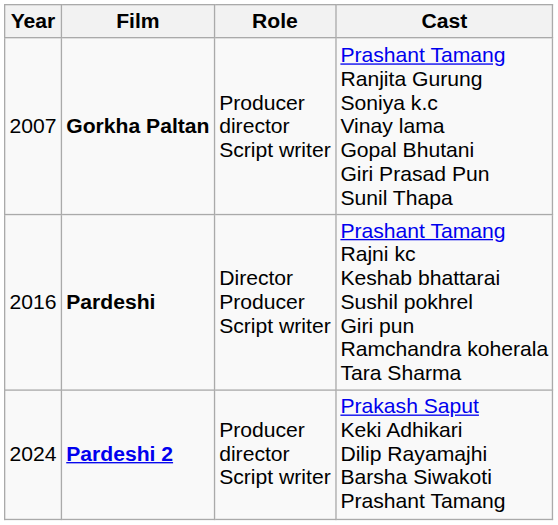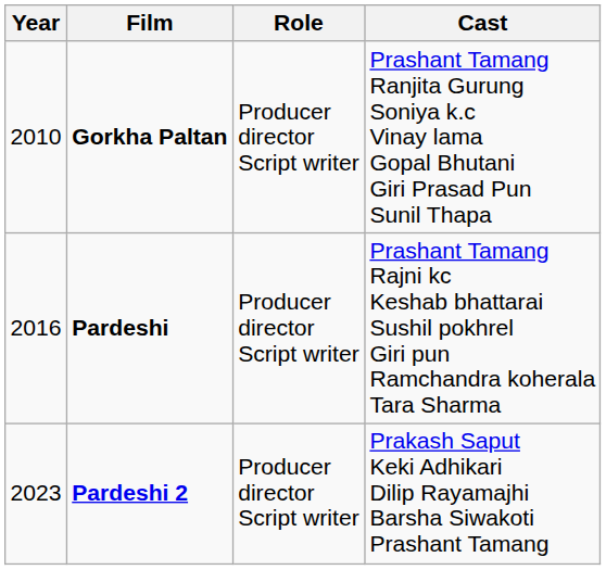Gorkha Paltan | Year: 2007 -> 2010
Pardeshi | Role: Director Producer Script writer -> Producer director Script writer
Pardeshi 2 | Year: 2024 -> 2023
